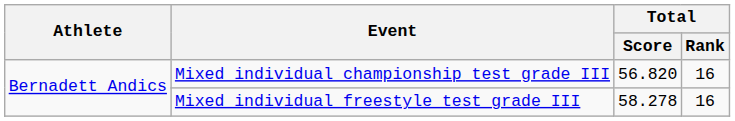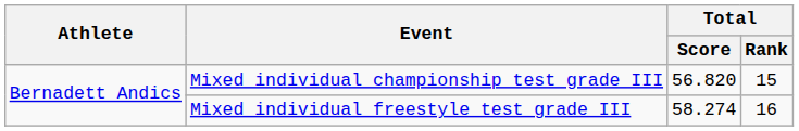Mixed individual championship test grade III | Total / Rank: 16 -> 15
Mixed individual freestyle test grade III | Total / Score: 58.278 -> 58.274
